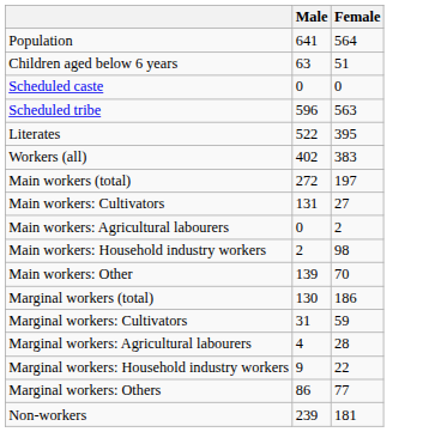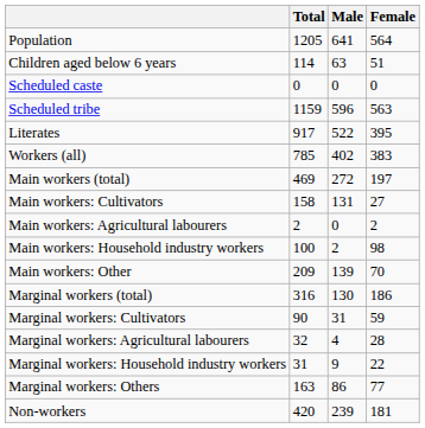+ column: Total | 1205 | 114 | 0 | 1159 | 917 | 785 | 469 | 158 | 2 | 100 | 209 | 316 | 90 | 32 | 31 | 163 | 420
